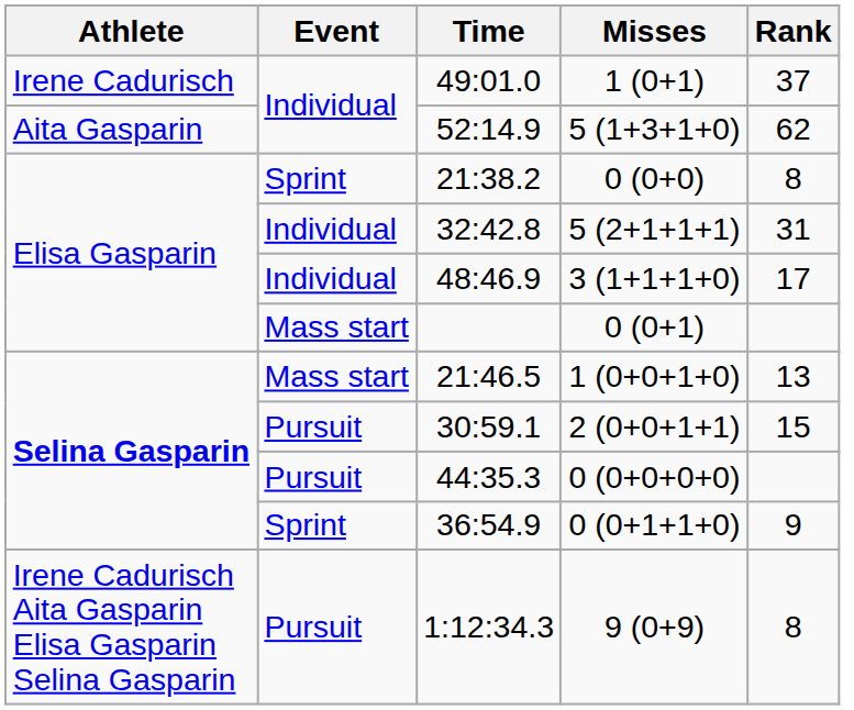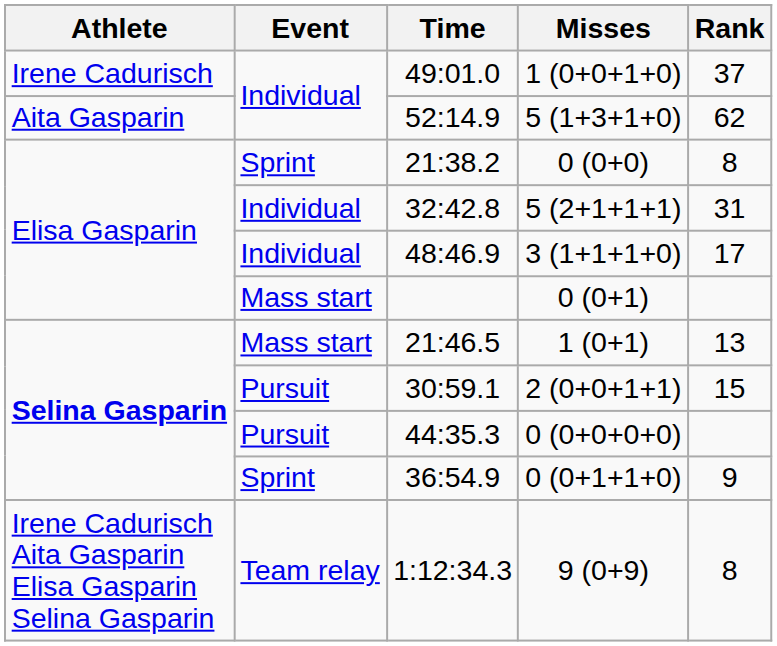49:01.0 | Misses: 1 (0+1) -> 1 (0+0+1+0)
21:46.5 | Misses: 1 (0+0+1+0) -> 1 (0+1)
1:12:34.3 | Event: Pursuit -> Team relay
